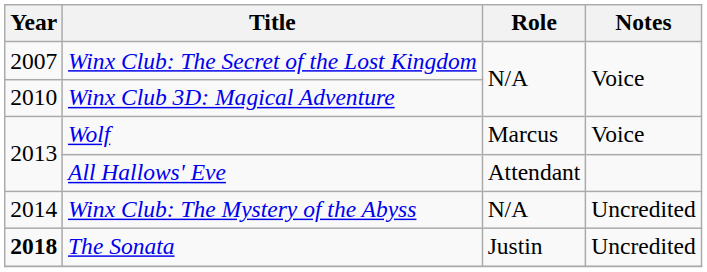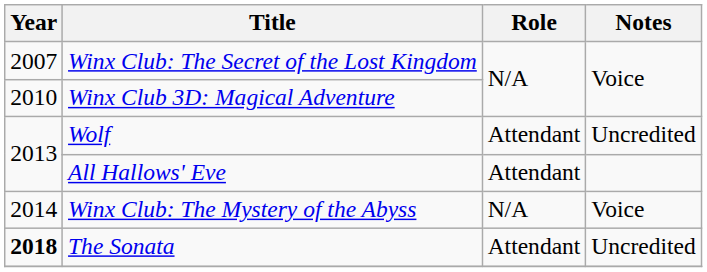Wolf | Role: Marcus -> Attendant
Wolf | Notes: Voice -> Uncredited
Winx Club: The Mystery of the Abyss | Notes: Uncredited -> Voice
The Sonata | Role: Justin -> Attendant
